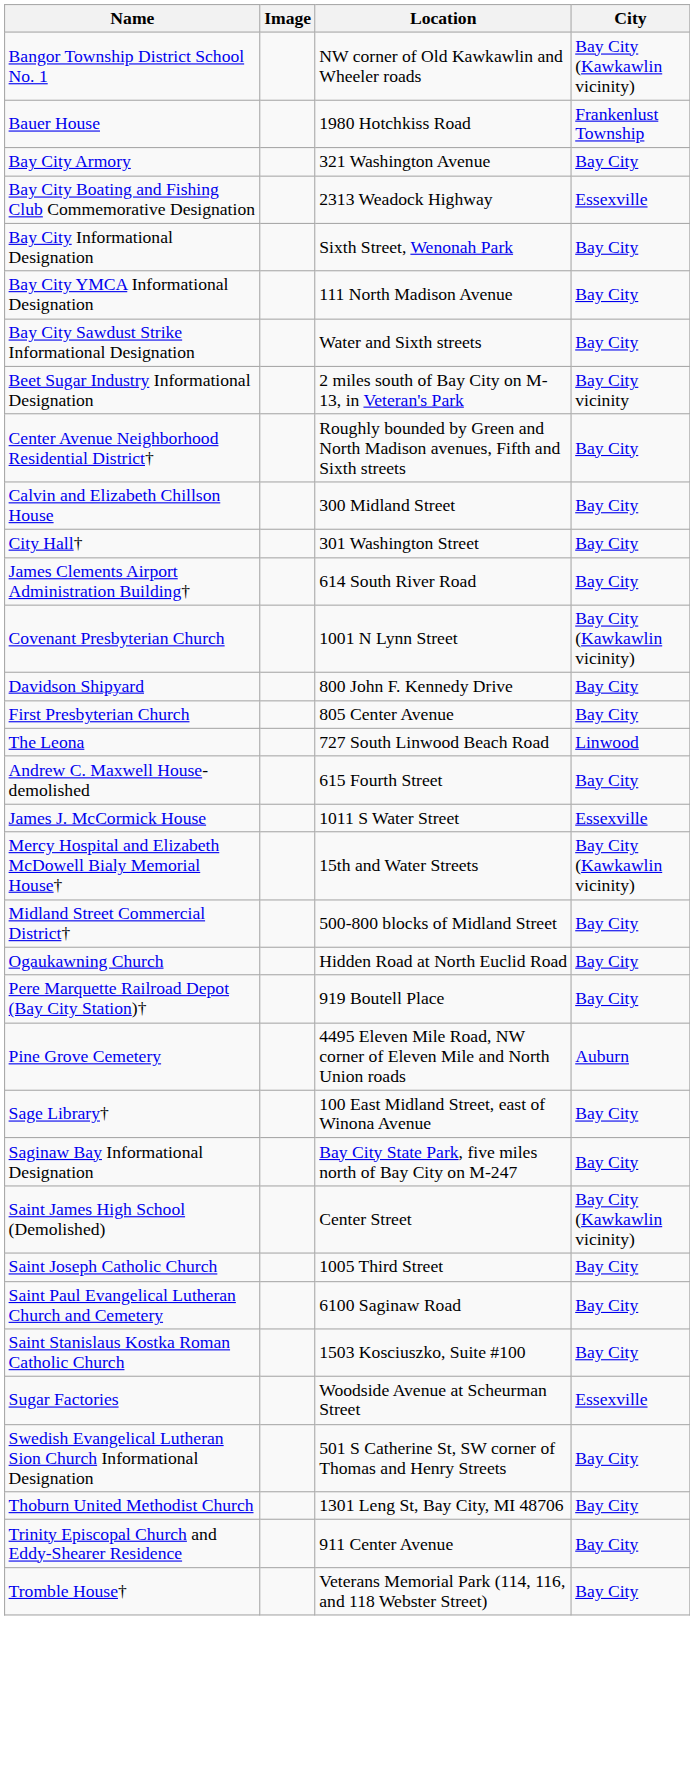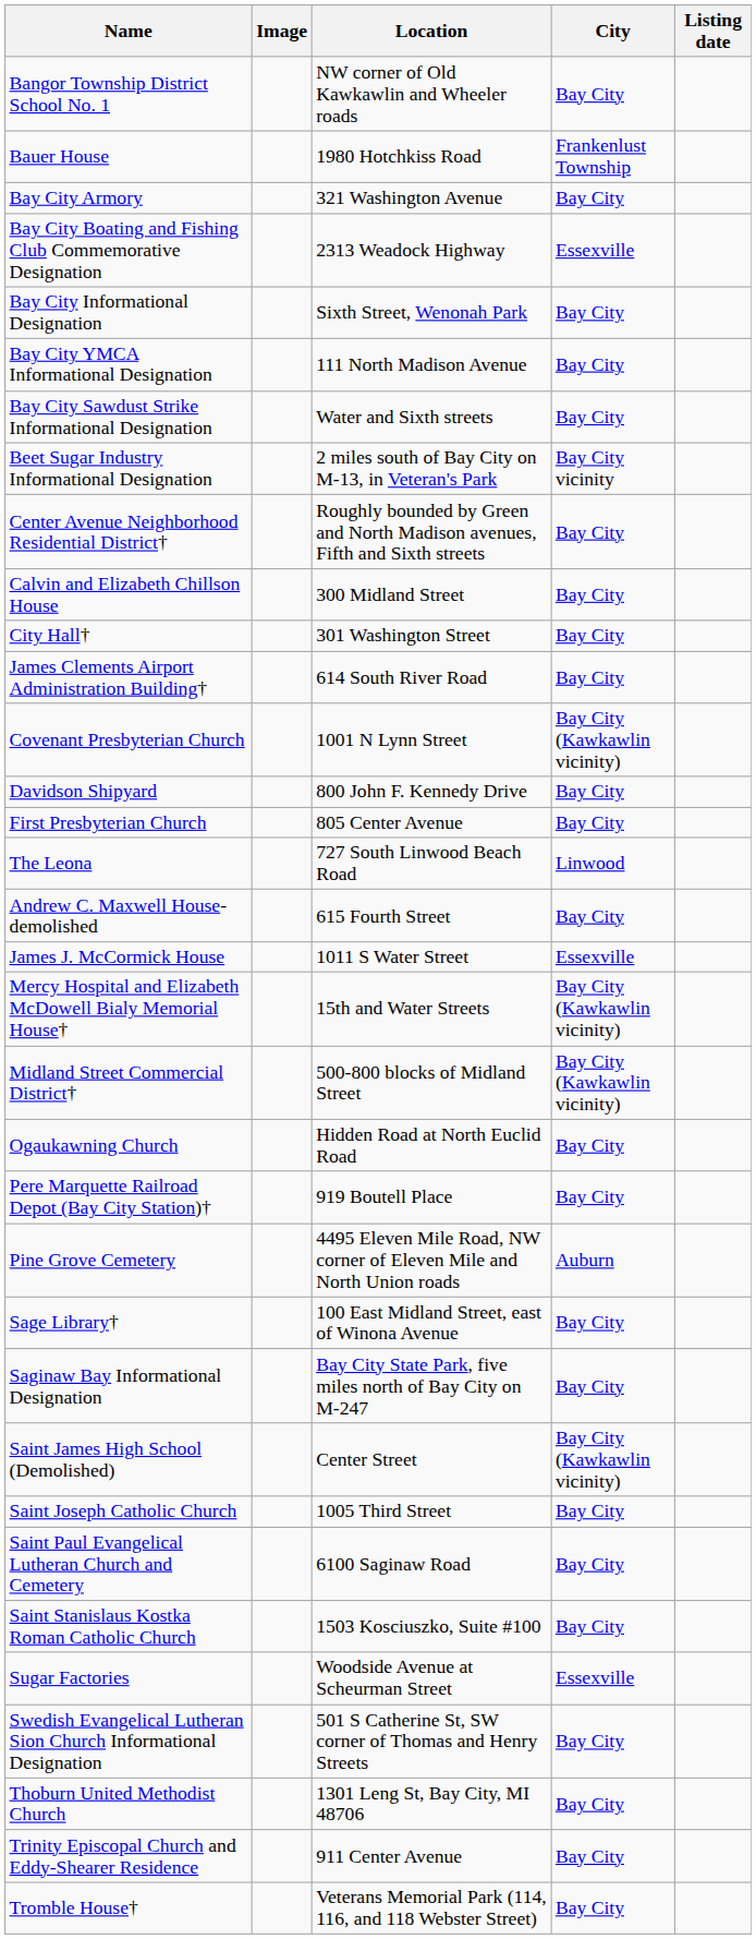+ column: Listing date
Bangor Township District School No. 1 | City: Bay City (Kawkawlin vicinity) -> Bay City
Midland Street Commercial District† | City: Bay City -> Bay City (Kawkawlin vicinity)
